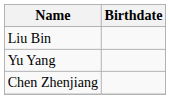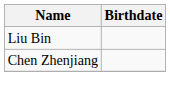- row: Yu Yang
